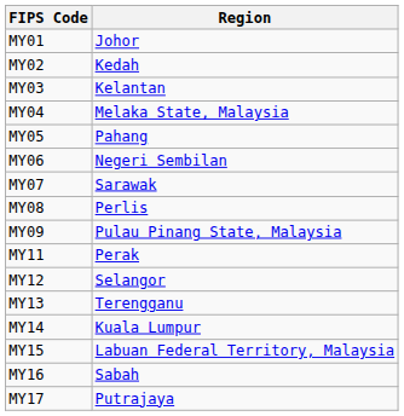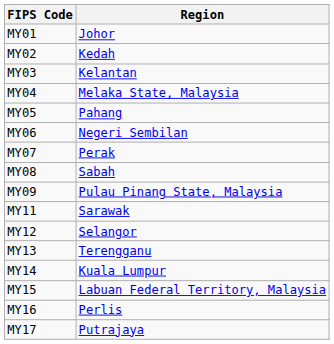MY07 | Region: Sarawak -> Perak
MY08 | Region: Perlis -> Sabah
MY11 | Region: Perak -> Sarawak
MY16 | Region: Sabah -> Perlis
